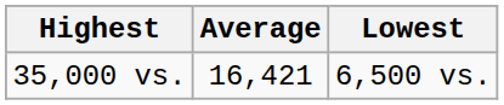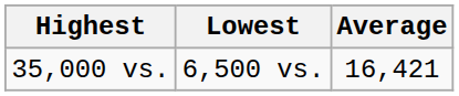columns swapped: Lowest <-> Average
